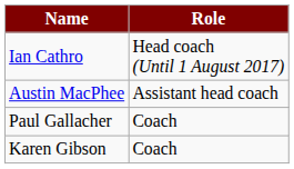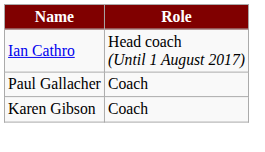- row: Austin MacPhee | Assistant head coach
